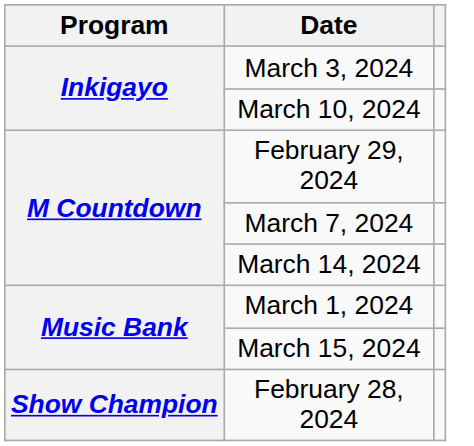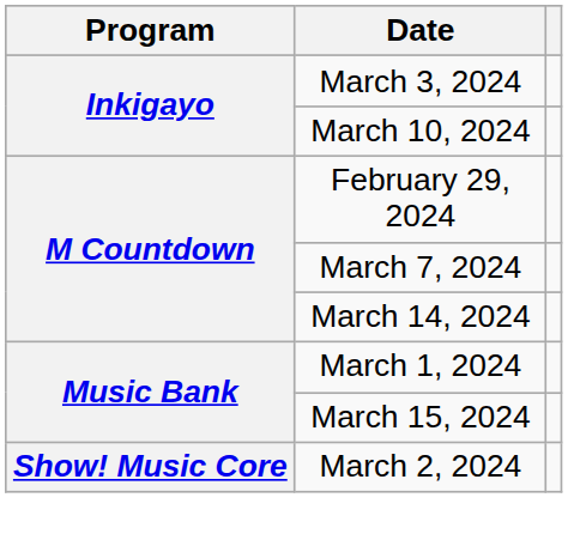- row: Show Champion | February 28, 2024
+ row: Show! Music Core | March 2, 2024
